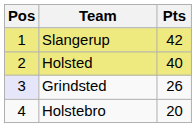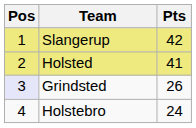Holsted | Pts: 40 -> 41
Holstebro | Pts: 20 -> 24
